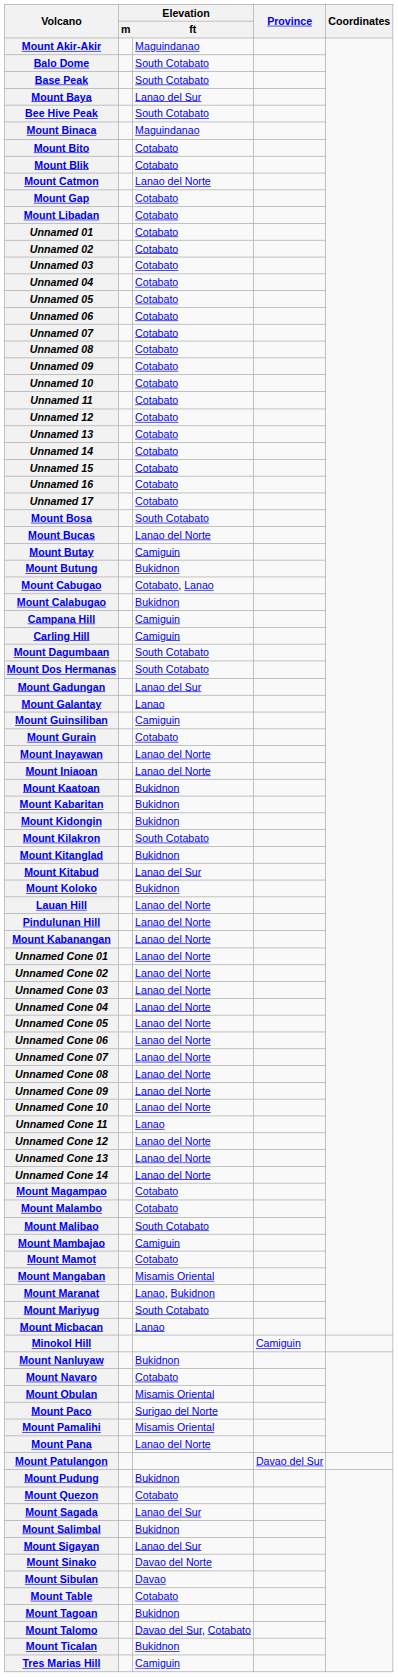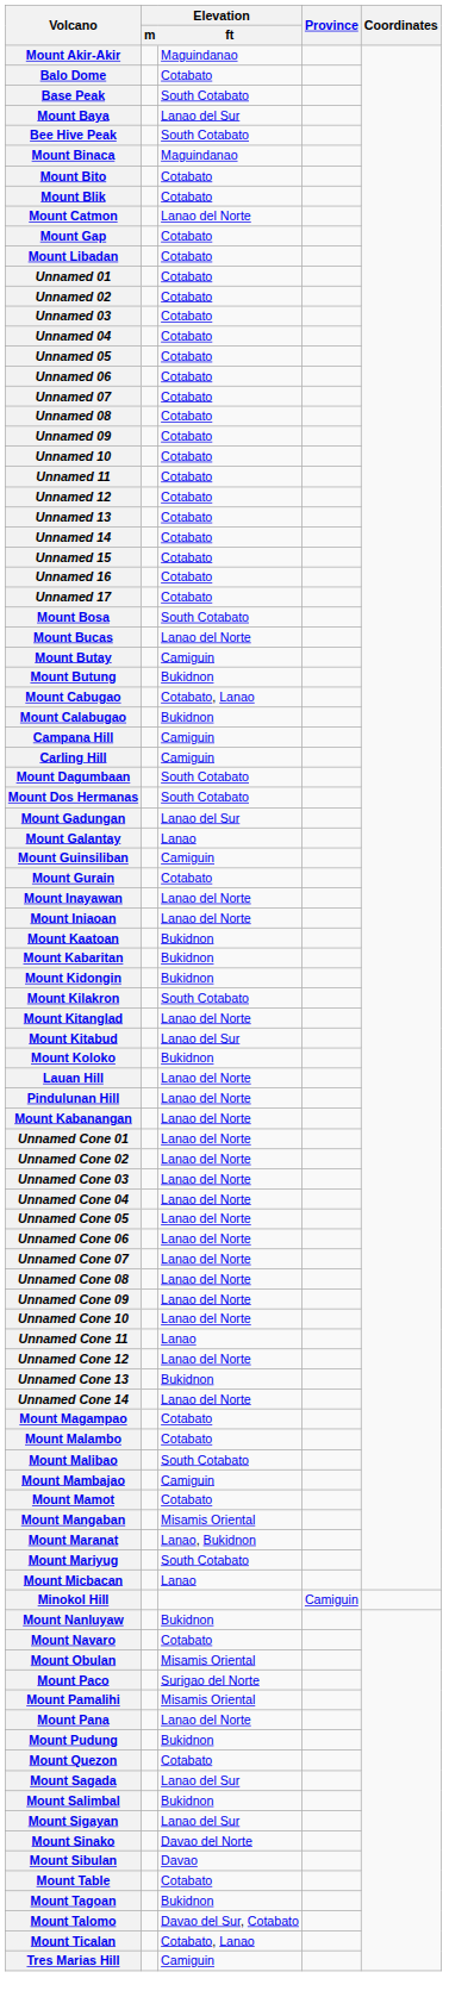Balo Dome | Elevation / ft: South Cotabato -> Cotabato
Mount Kitanglad | Elevation / ft: Bukidnon -> Lanao del Norte
Unnamed Cone 13 | Elevation / ft: Lanao del Norte -> Bukidnon
- row: Mount Patulangon | Davao del Sur
Mount Ticalan | Elevation / ft: Bukidnon -> Cotabato, Lanao
